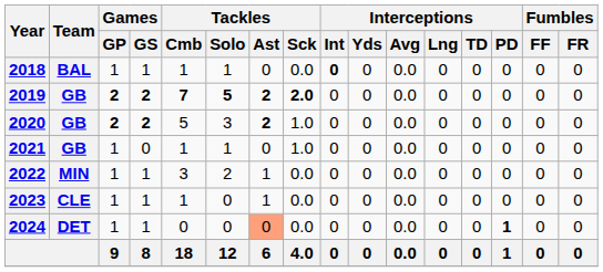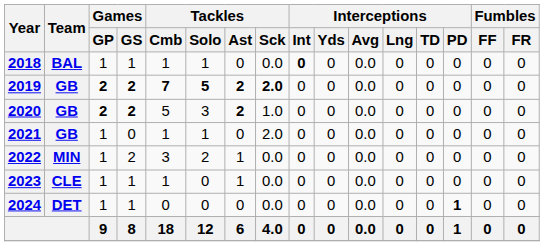2021 | Tackles / Sck: 1.0 -> 2.0
2022 | Games / GS: 1 -> 2
2024 | Tackles / Ast: lightsalmon background -> no background
